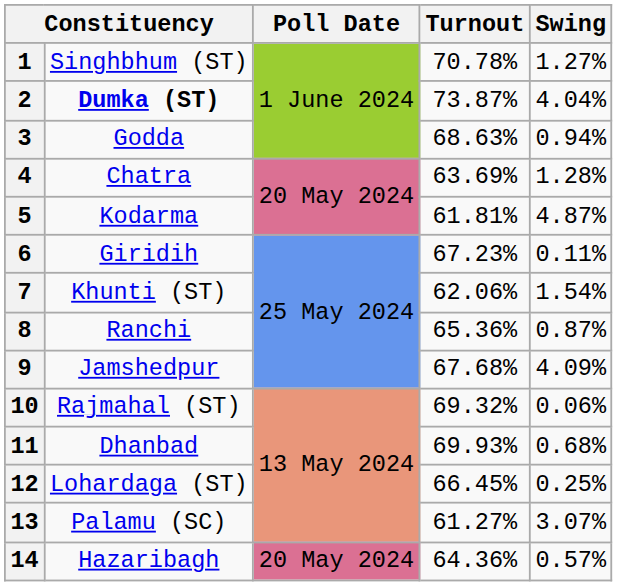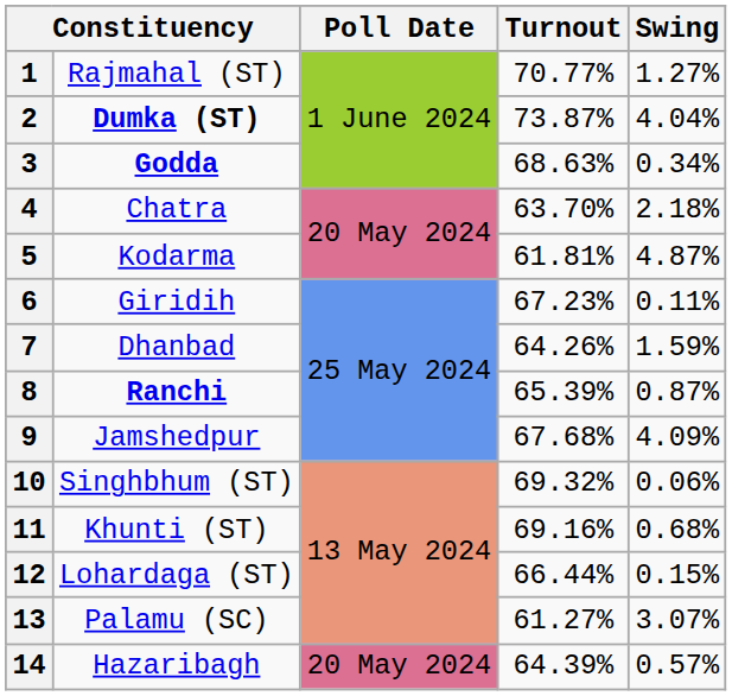1 | column 2: Singhbhum (ST) -> Rajmahal (ST)
1 | Turnout: 70.78% -> 70.77%
3 | column 2: normal -> bold
3 | Swing: 0.94% -> 0.34%
4 | Turnout: 63.69% -> 63.70%
4 | Swing: 1.28% -> 2.18%
7 | column 2: Khunti (ST) -> Dhanbad
7 | Turnout: 62.06% -> 64.26%
7 | Swing: 1.54% -> 1.59%
8 | column 2: normal -> bold
8 | Turnout: 65.36% -> 65.39%
10 | column 2: Rajmahal (ST) -> Singhbhum (ST)
11 | column 2: Dhanbad -> Khunti (ST)
11 | Turnout: 69.93% -> 69.16%
12 | Turnout: 66.45% -> 66.44%
12 | Swing: 0.25% -> 0.15%
14 | Turnout: 64.36% -> 64.39%
